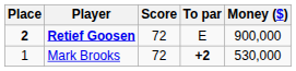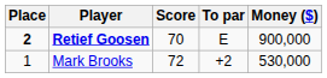Retief Goosen | Score: 72 -> 70
Mark Brooks | To par: bold -> normal
